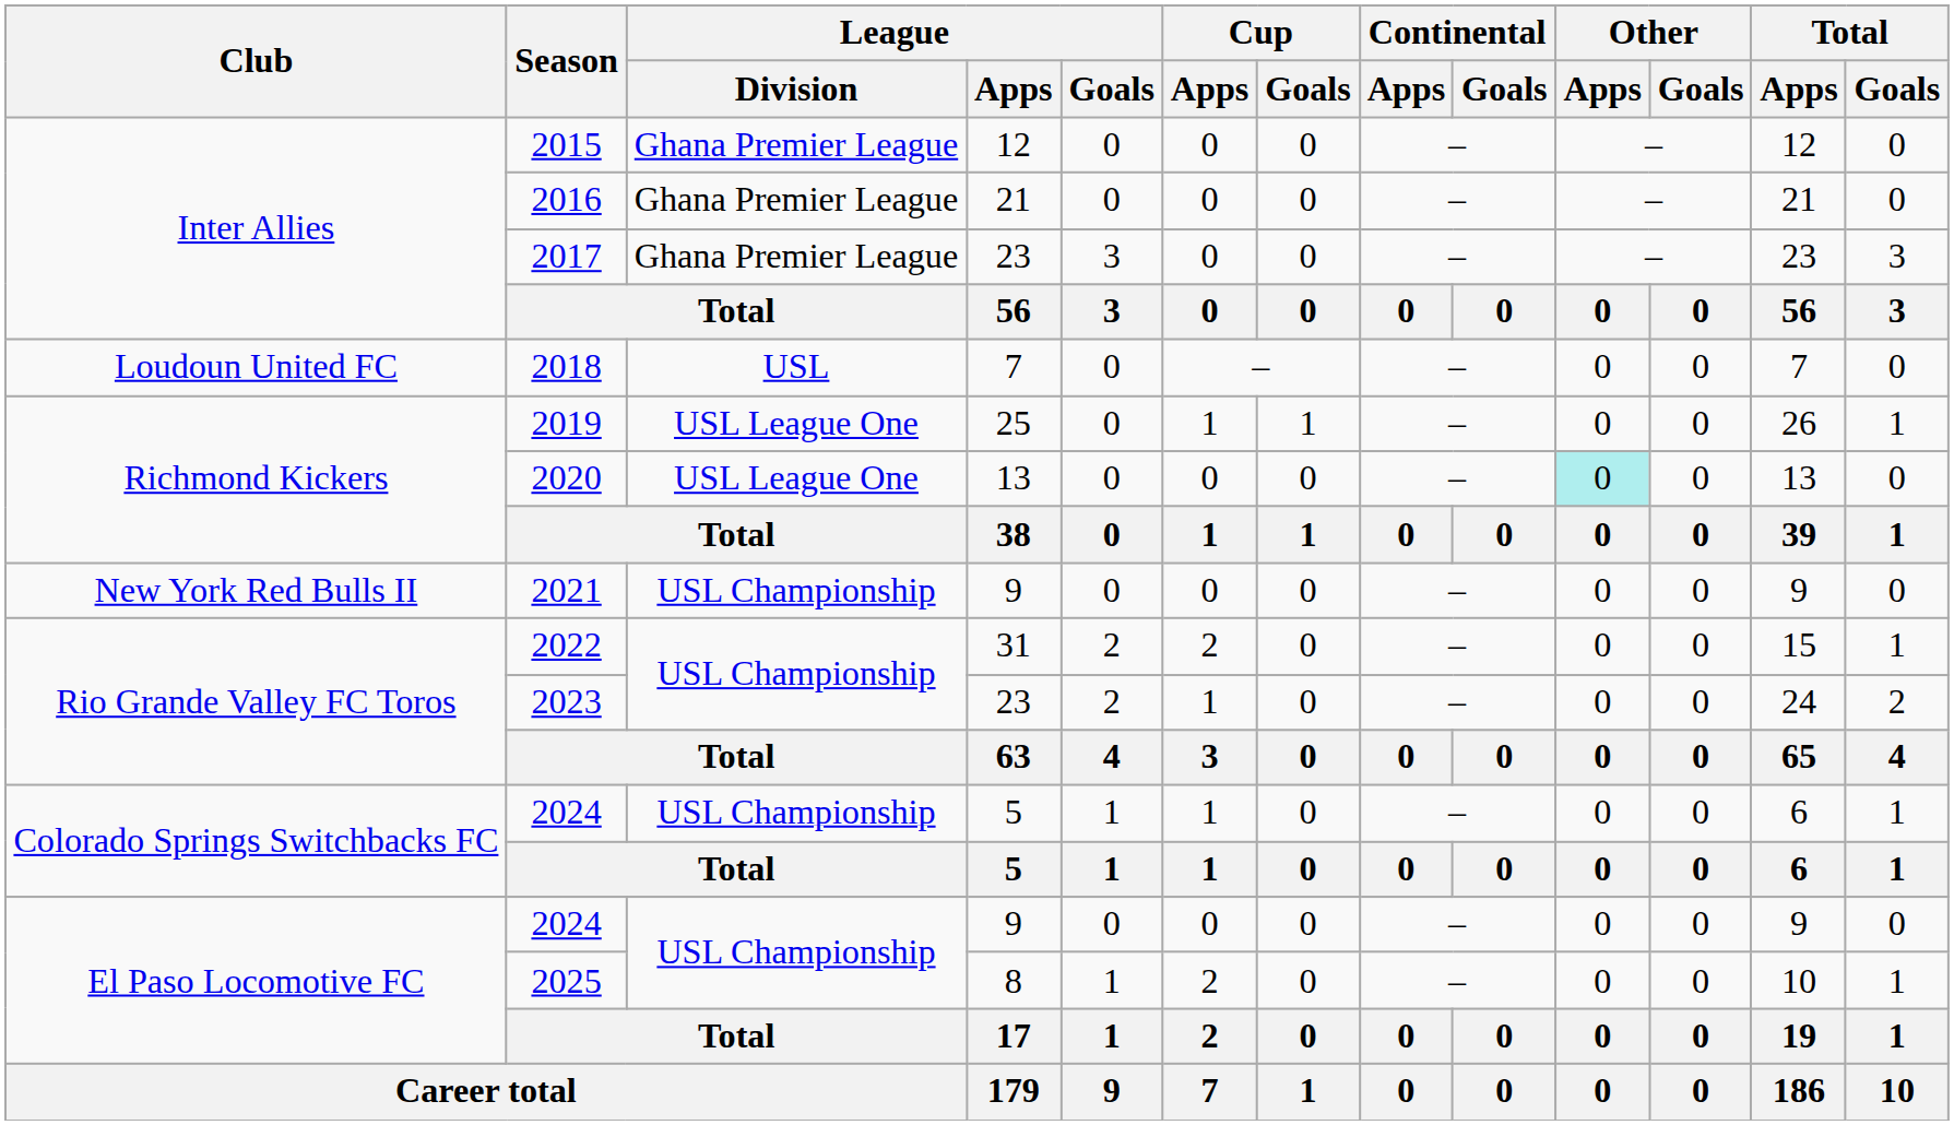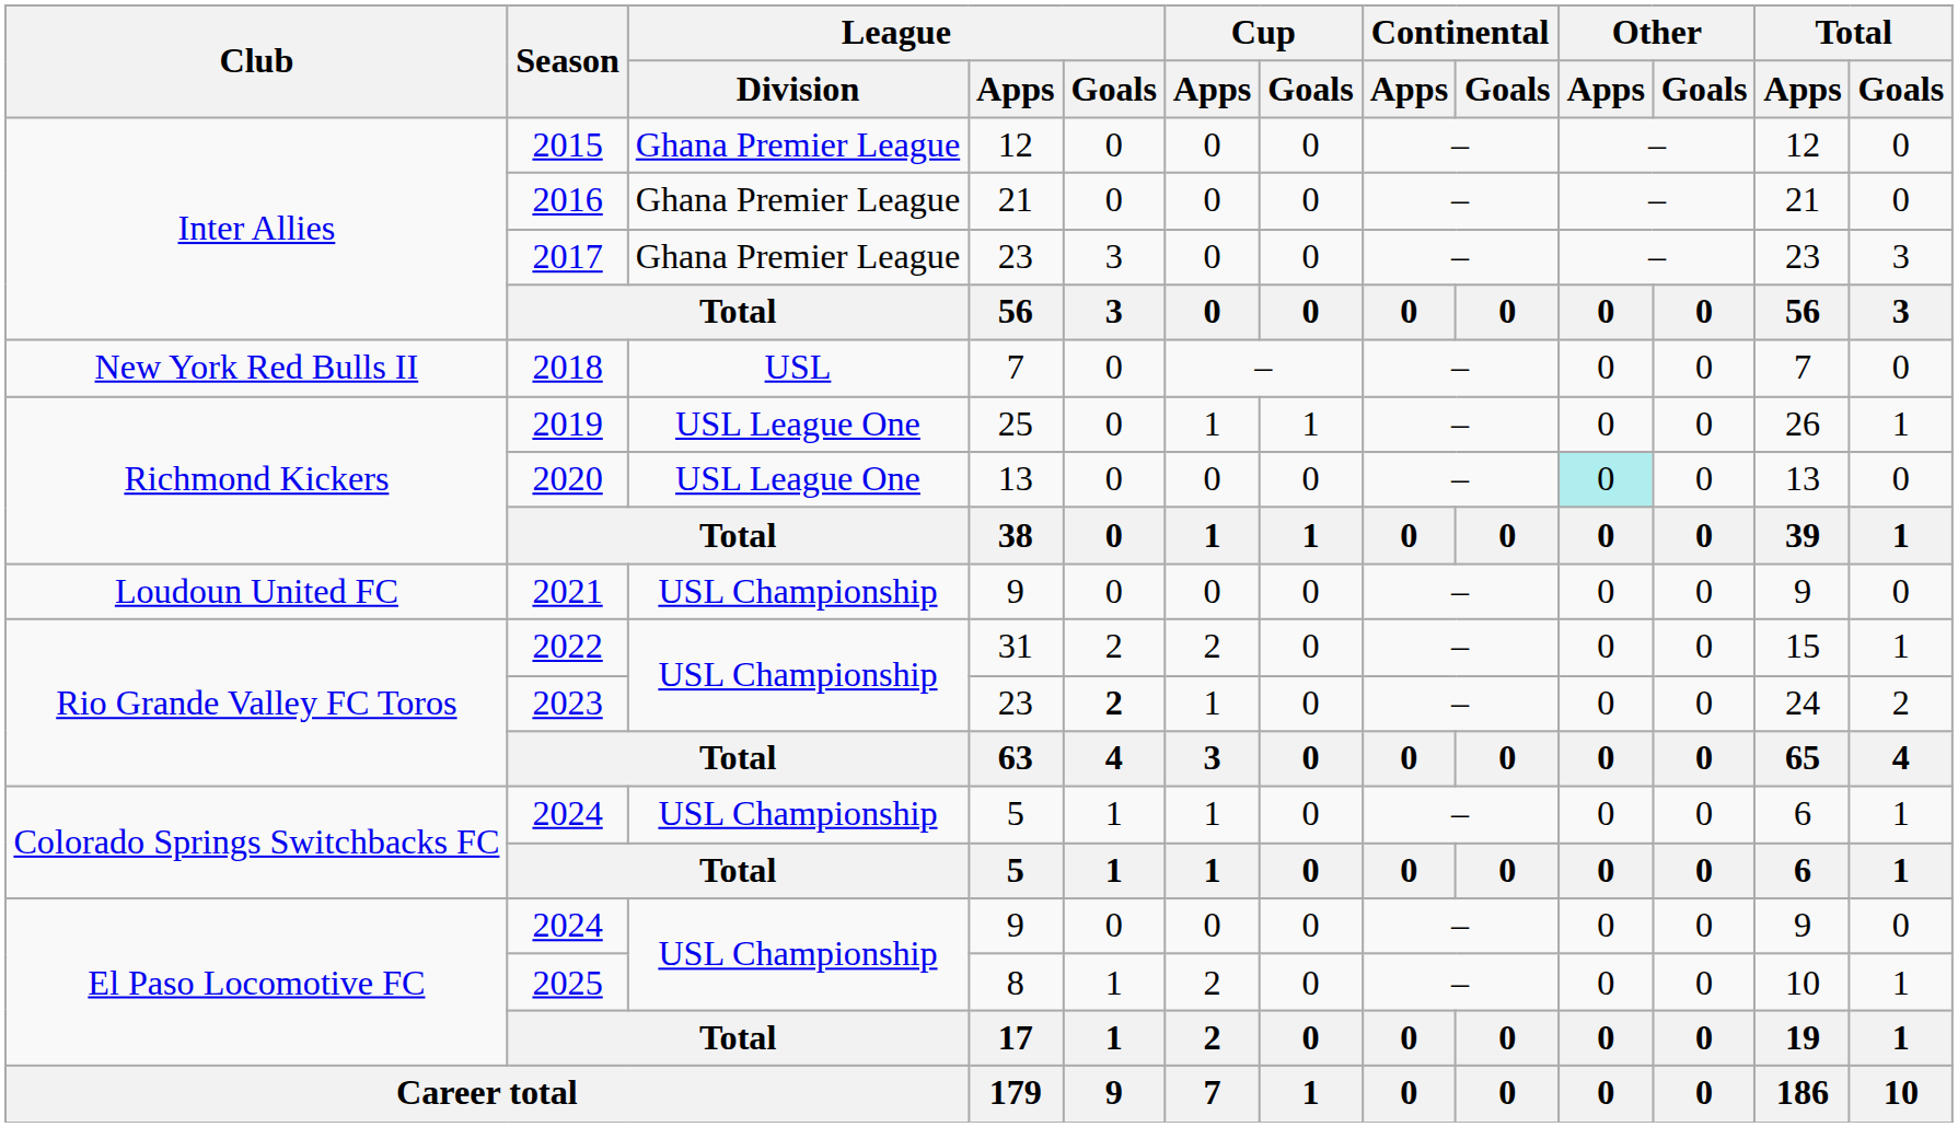2018 | Club: Loudoun United FC -> New York Red Bulls II
2021 | Club: New York Red Bulls II -> Loudoun United FC
2023 | League / Goals: normal -> bold
